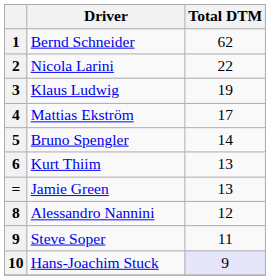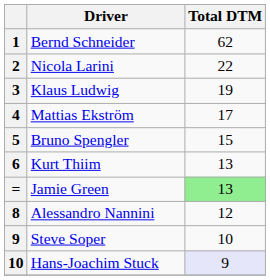Bruno Spengler | Total DTM: 14 -> 15
Jamie Green | Total DTM: no background -> lightgreen background
Steve Soper | Total DTM: 11 -> 10
